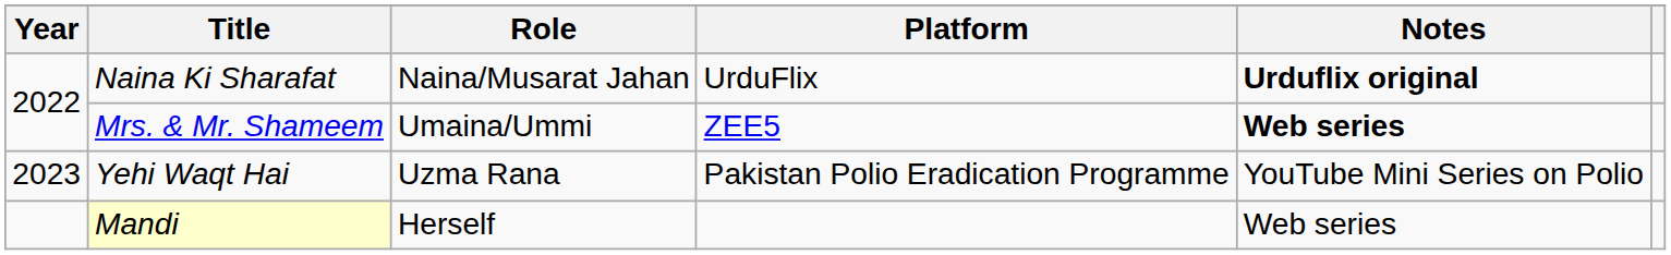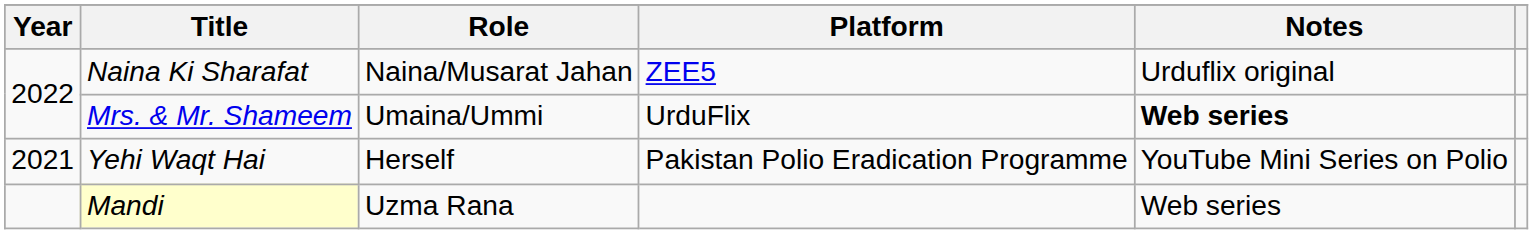Naina Ki Sharafat | Platform: UrduFlix -> ZEE5
Naina Ki Sharafat | Notes: bold -> normal
Mrs. & Mr. Shameem | Platform: ZEE5 -> UrduFlix
Yehi Waqt Hai | Year: 2023 -> 2021
Yehi Waqt Hai | Role: Uzma Rana -> Herself
Mandi | Role: Herself -> Uzma Rana
